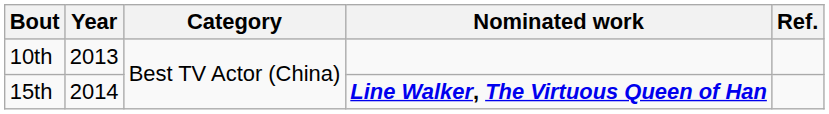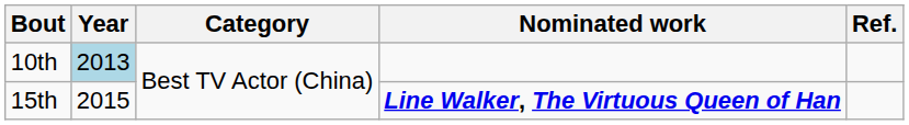10th | Year: no background -> lightblue background
15th | Year: 2014 -> 2015
